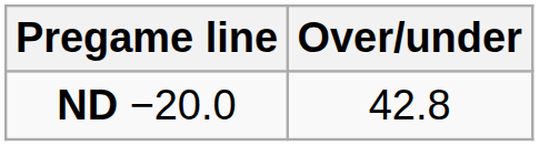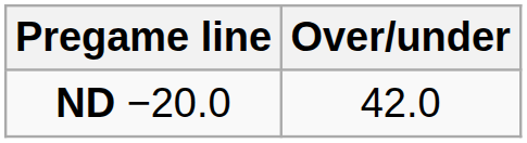ND −20.0 | Over/under: 42.8 -> 42.0
